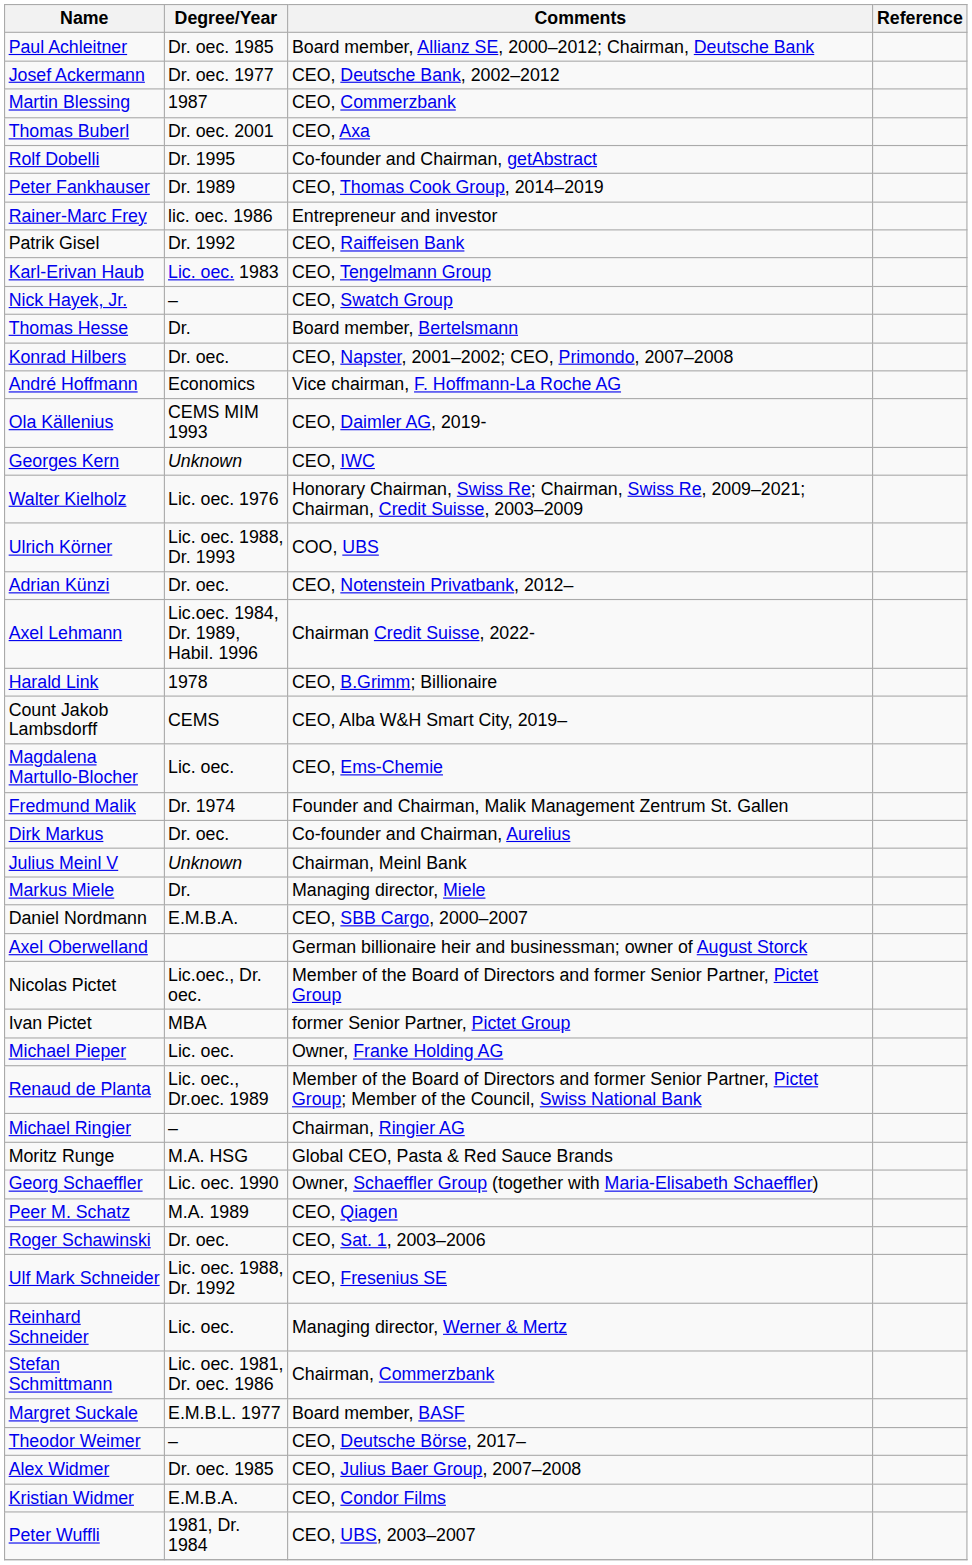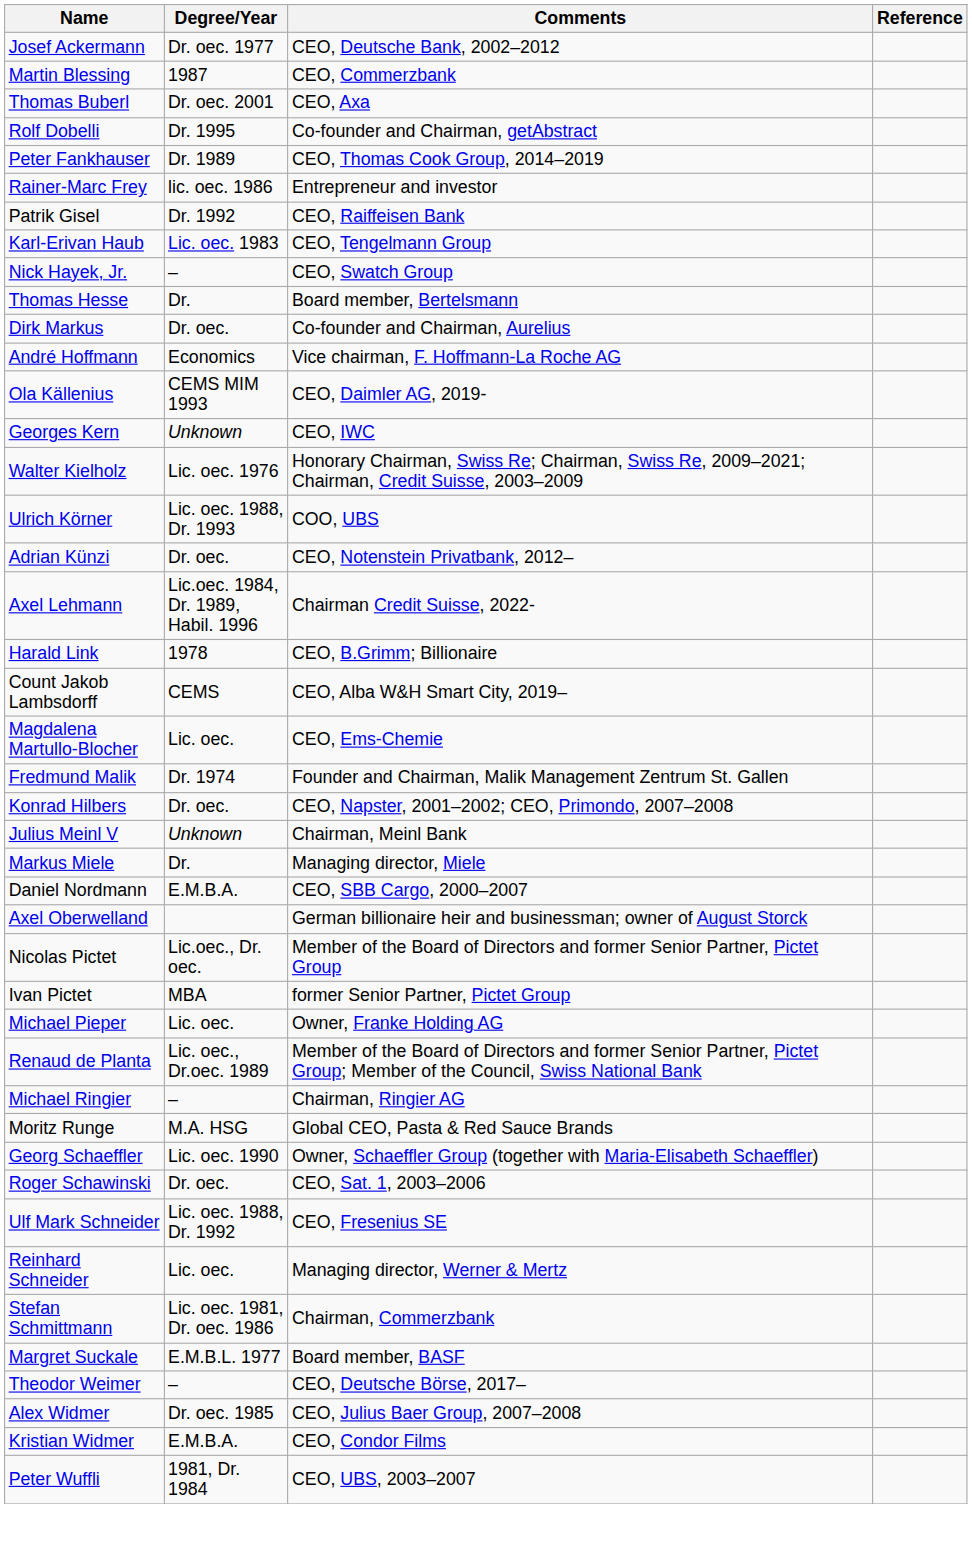- row: Paul Achleitner | Dr. oec. 1985 | Board member, Allianz SE, 2000–2012; Chairman, Deutsche Bank
rows swapped: Konrad Hilbers <-> Dirk Markus
- row: Peer M. Schatz | M.A. 1989 | CEO, Qiagen
